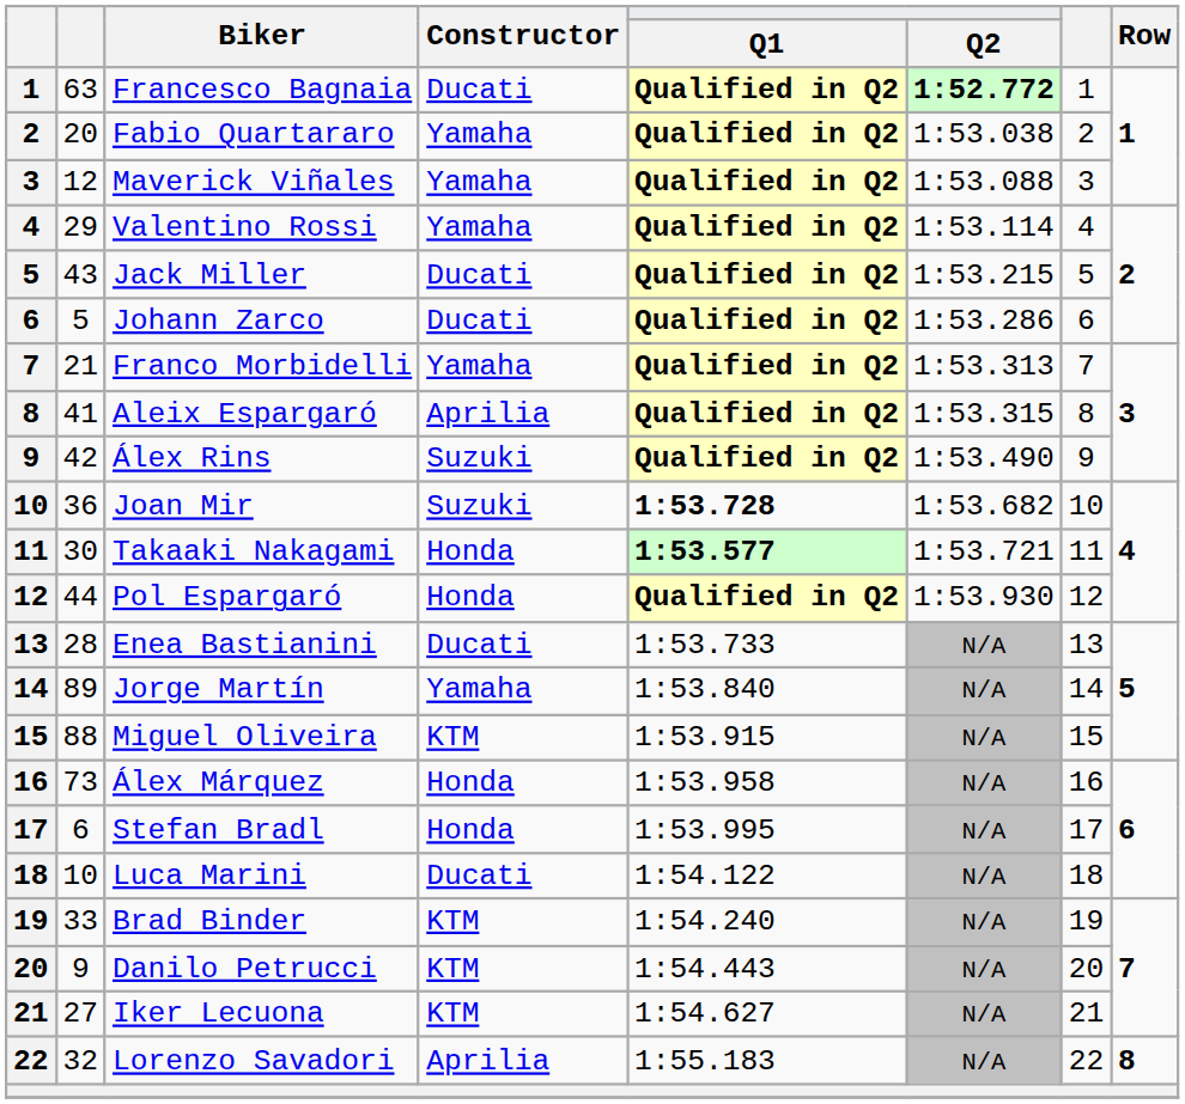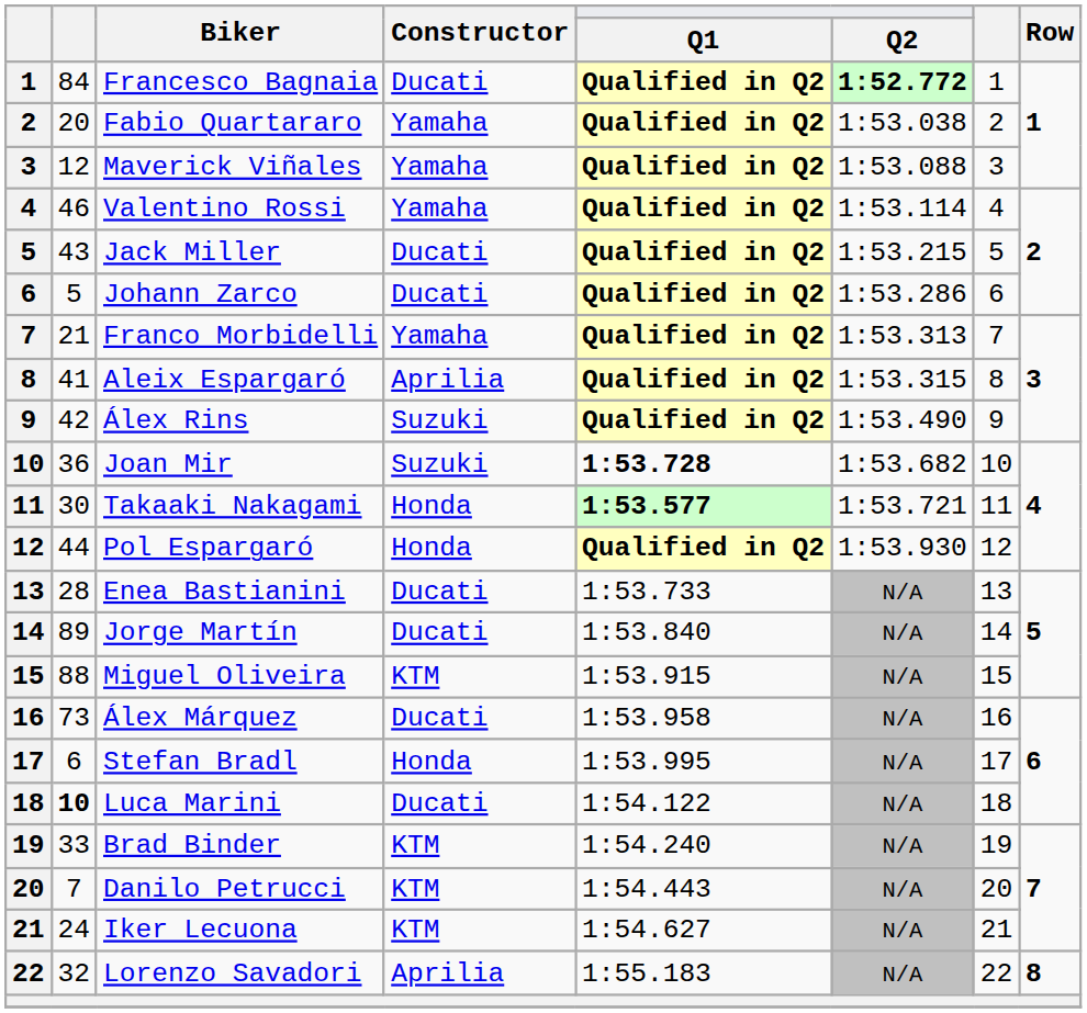Francesco Bagnaia | column 2: 63 -> 84
Valentino Rossi | column 2: 29 -> 46
Jorge Martín | Constructor: Yamaha -> Ducati
Álex Márquez | Constructor: Honda -> Ducati
Luca Marini | column 2: normal -> bold
Danilo Petrucci | column 2: 9 -> 7
Iker Lecuona | column 2: 27 -> 24
